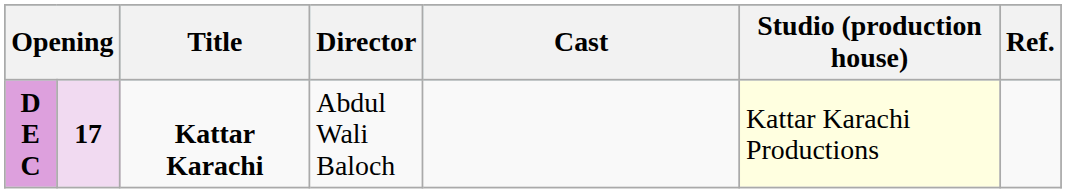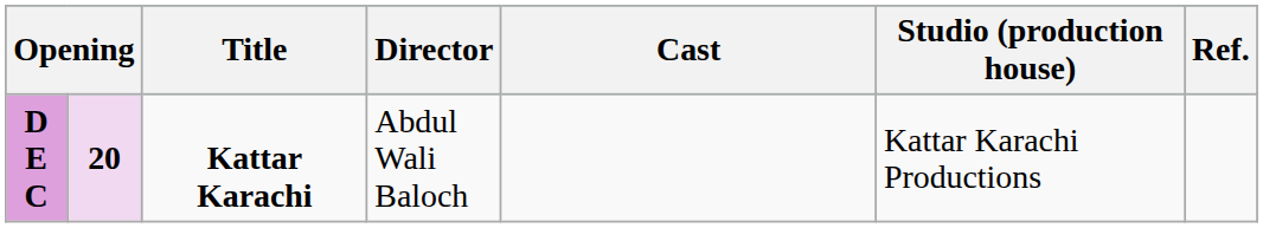D E C | column 2: 17 -> 20
D E C | Studio (production house): lightyellow background -> no background
